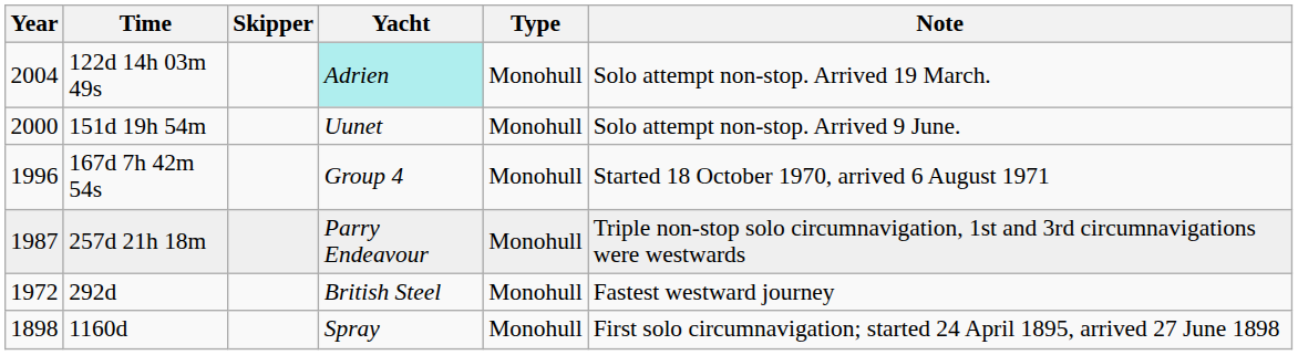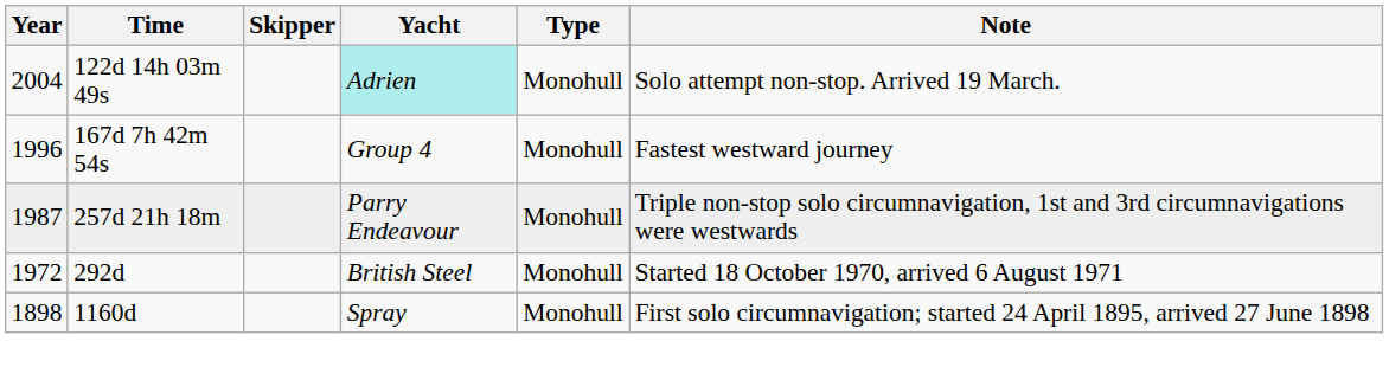- row: 2000 | 151d 19h 54m | Uunet | Monohull | Solo attempt non-stop. Arrived 9 June.
167d 7h 42m 54s | Note: Started 18 October 1970, arrived 6 August 1971 -> Fastest westward journey
292d | Note: Fastest westward journey -> Started 18 October 1970, arrived 6 August 1971
